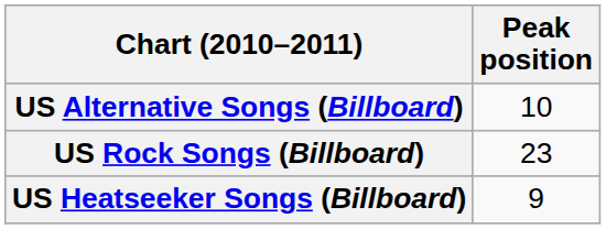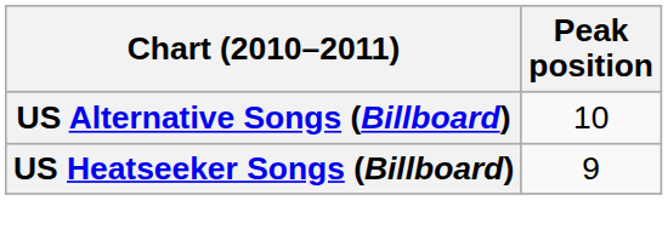- row: US Rock Songs (Billboard) | 23
